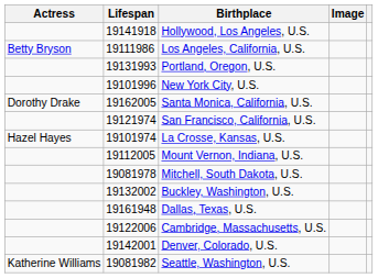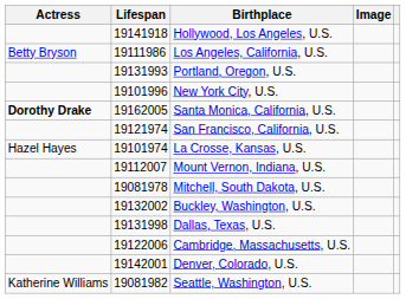Santa Monica, California, U.S. | Actress: normal -> bold
Mount Vernon, Indiana, U.S. | Lifespan: 19112005 -> 19112007
Dallas, Texas, U.S. | Lifespan: 19161948 -> 19131998
